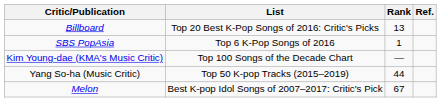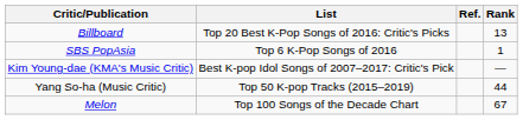columns swapped: Rank <-> Ref.
Kim Young-dae (KMA's Music Critic) | List: Top 100 Songs of the Decade Chart -> Best K-pop Idol Songs of 2007–2017: Critic's Pick
Melon | List: Best K-pop Idol Songs of 2007–2017: Critic's Pick -> Top 100 Songs of the Decade Chart
